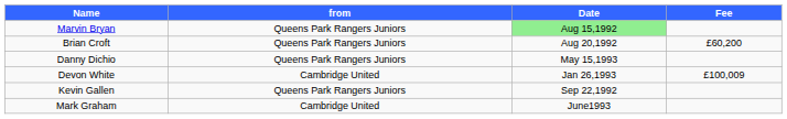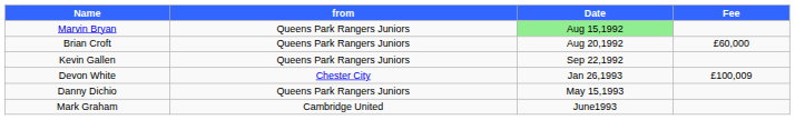Brian Croft | Fee: £60,200 -> £60,000
rows swapped: Kevin Gallen <-> Danny Dichio
Devon White | from: Cambridge United -> Chester City
